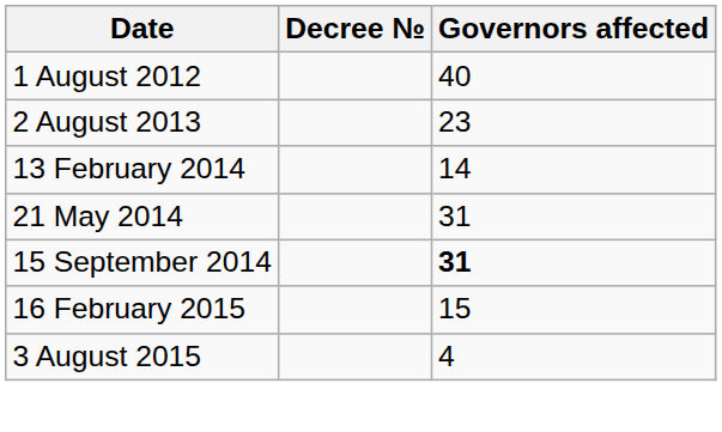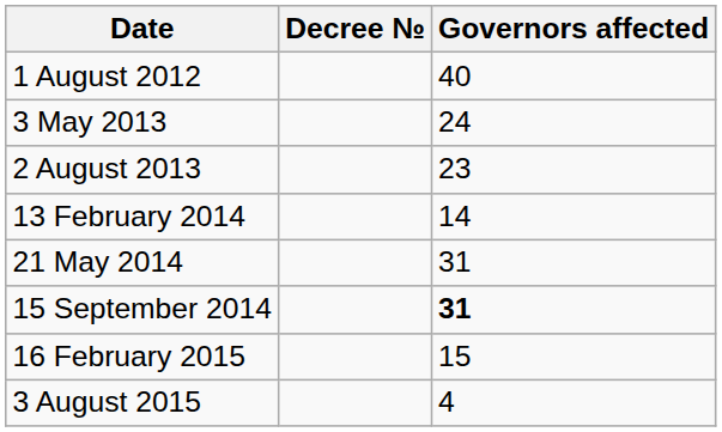+ row: 3 May 2013 | 24
